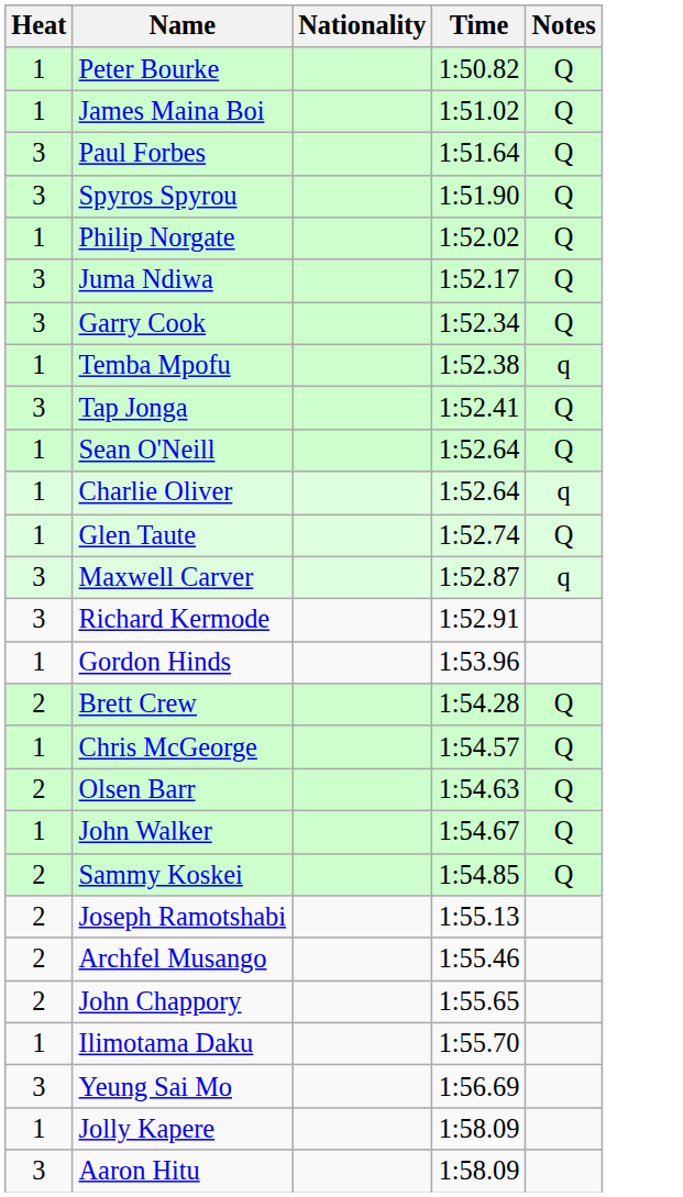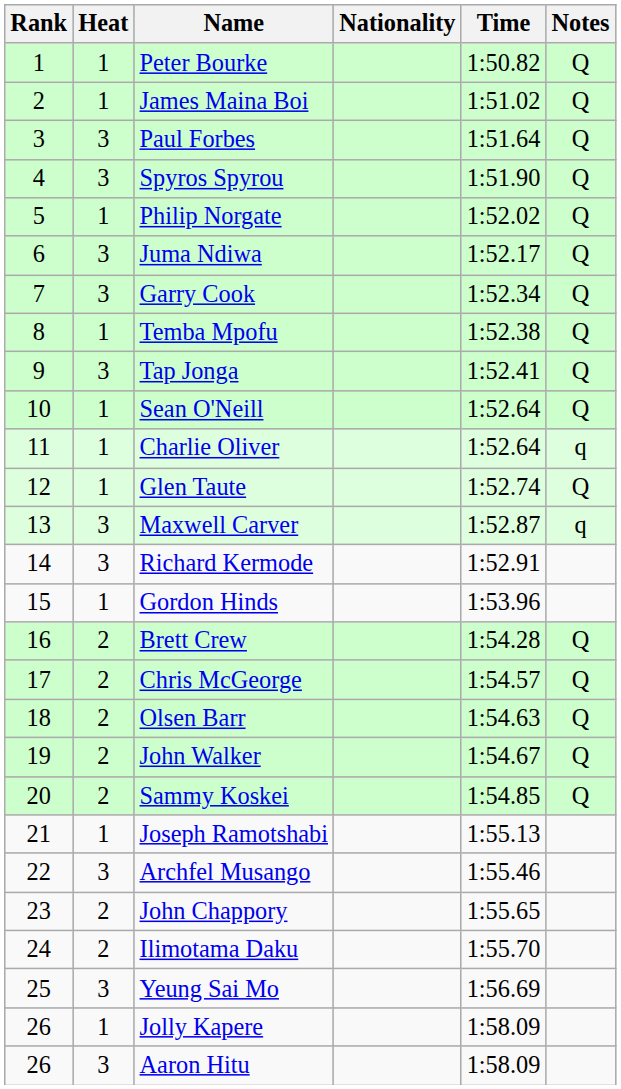+ column: Rank | 1 | 2 | 3 | 4 | 5 | 6 | 7 | 8 | 9 | 10 | 11 | 12 | 13 | 14 | 15 | 16 | 17 | 18 | 19 | 20 | 21 | 22 | 23 | 24 | 25 | 26 | 26
Temba Mpofu | Notes: q -> Q
Chris McGeorge | Heat: 1 -> 2
John Walker | Heat: 1 -> 2
Joseph Ramotshabi | Heat: 2 -> 1
Archfel Musango | Heat: 2 -> 3
Ilimotama Daku | Heat: 1 -> 2
